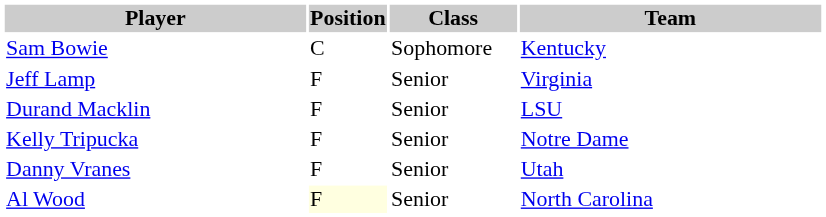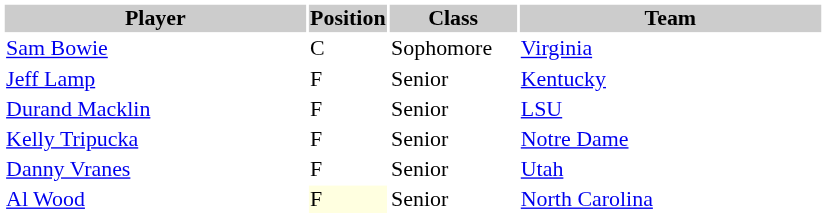Sam Bowie | Team: Kentucky -> Virginia
Jeff Lamp | Team: Virginia -> Kentucky
